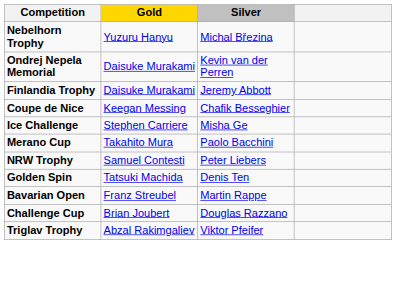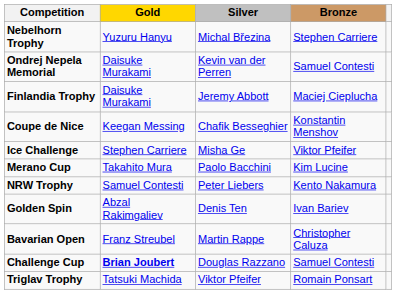+ column: Bronze | Stephen Carriere | Samuel Contesti | Maciej Cieplucha | Konstantin Menshov | Viktor Pfeifer | Kim Lucine | Kento Nakamura | Ivan Bariev | Christopher Caluza | Samuel Contesti | Romain Ponsart
Golden Spin | Gold: Tatsuki Machida -> Abzal Rakimgaliev
Challenge Cup | Gold: normal -> bold
Triglav Trophy | Gold: Abzal Rakimgaliev -> Tatsuki Machida
